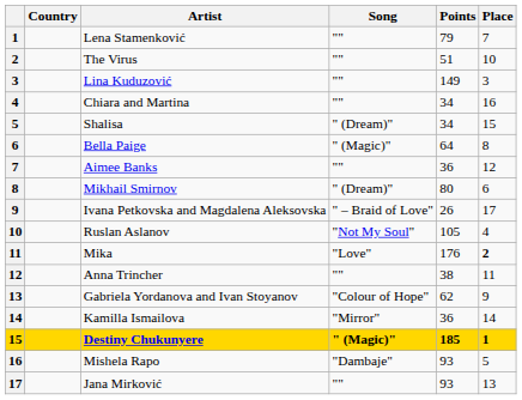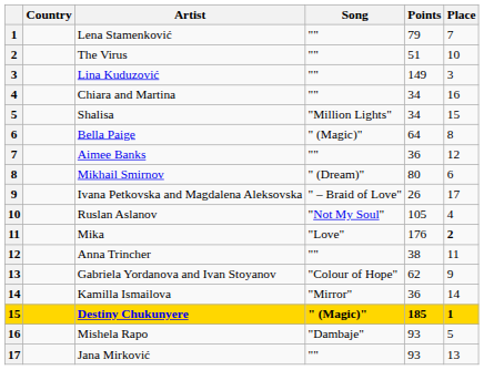Shalisa | Song: " (Dream)" -> "Million Lights"
